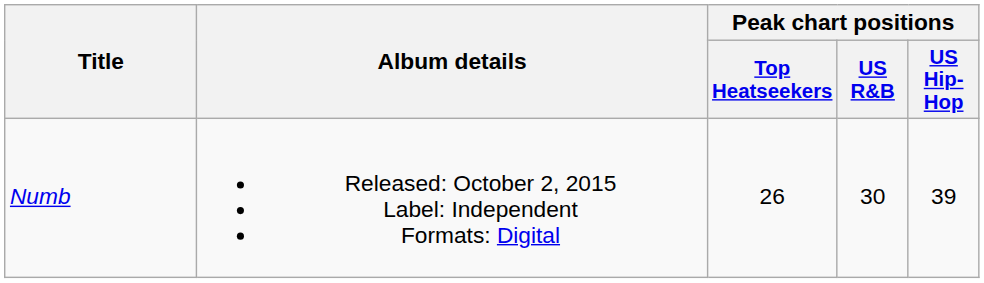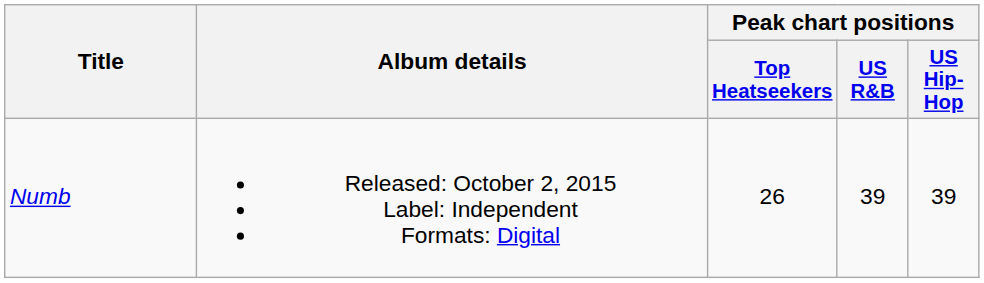Numb | Peak chart positions / US R&B: 30 -> 39
